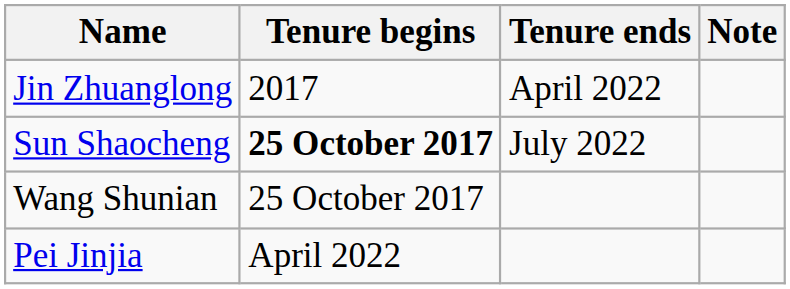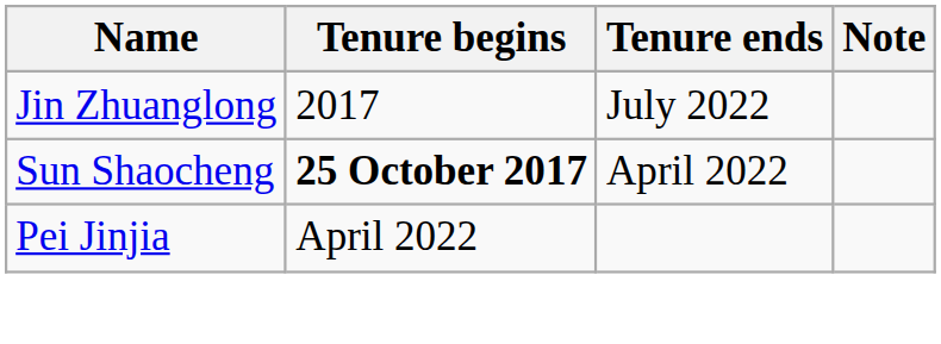Jin Zhuanglong | Tenure ends: April 2022 -> July 2022
Sun Shaocheng | Tenure ends: July 2022 -> April 2022
- row: Wang Shunian | 25 October 2017
